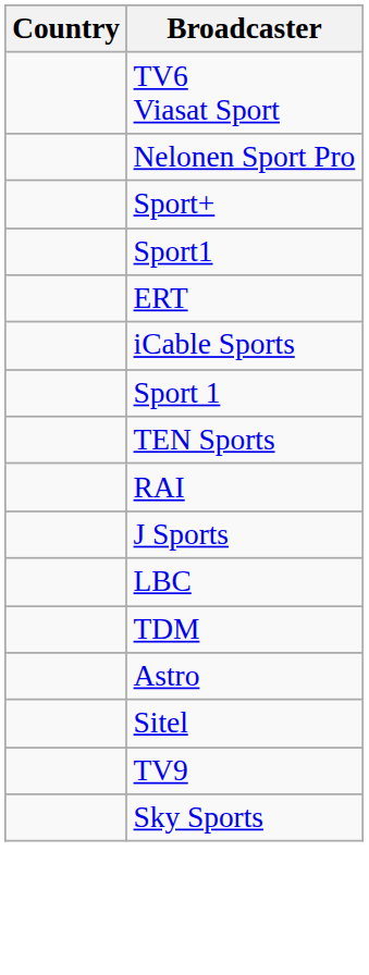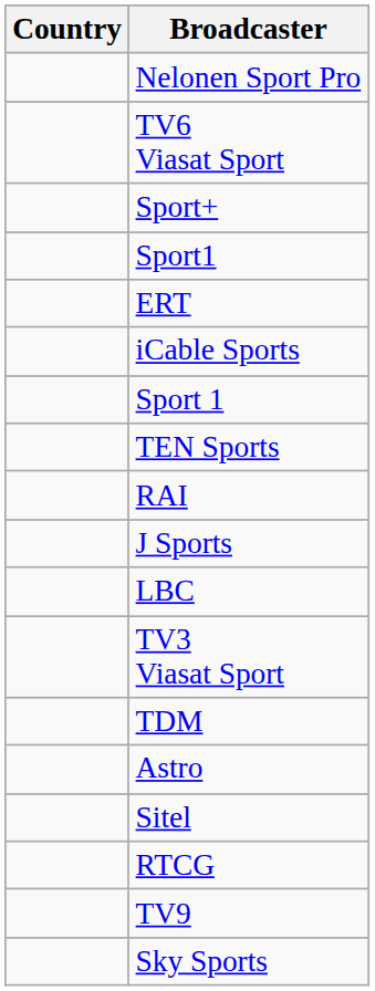rows swapped: TV6 Viasat Sport <-> Nelonen Sport Pro
+ row: TV3 Viasat Sport
+ row: RTCG
